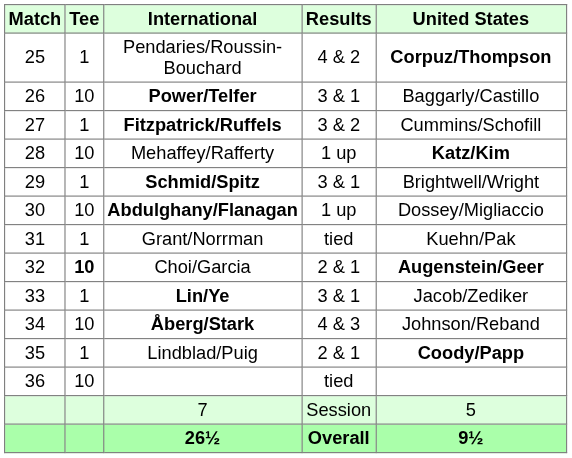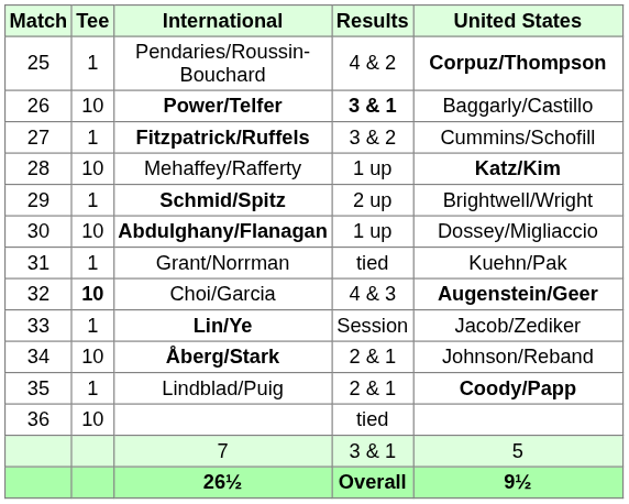Power/Telfer | Results: normal -> bold
Schmid/Spitz | Results: 3 & 1 -> 2 up
Choi/Garcia | Results: 2 & 1 -> 4 & 3
Lin/Ye | Results: 3 & 1 -> Session
Åberg/Stark | Results: 4 & 3 -> 2 & 1
7 | Results: Session -> 3 & 1
